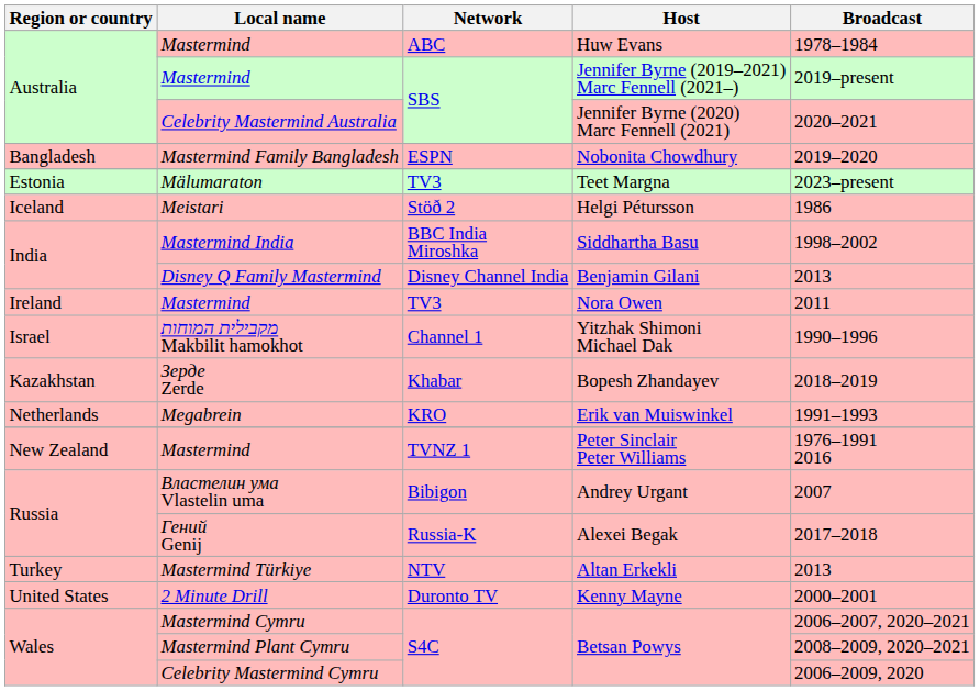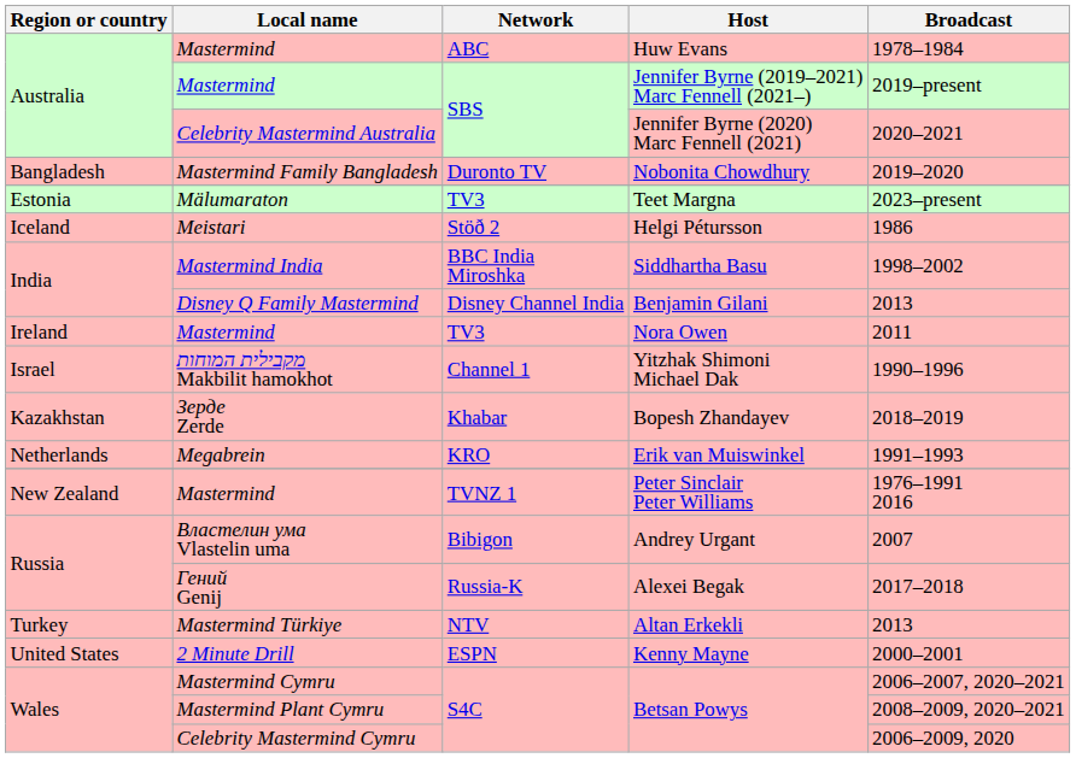Nobonita Chowdhury | Network: ESPN -> Duronto TV
Kenny Mayne | Network: Duronto TV -> ESPN
